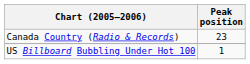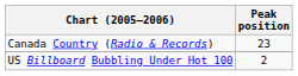US Billboard Bubbling Under Hot 100 | Peak position: 1 -> 2
